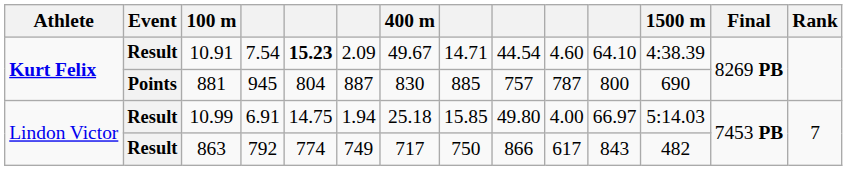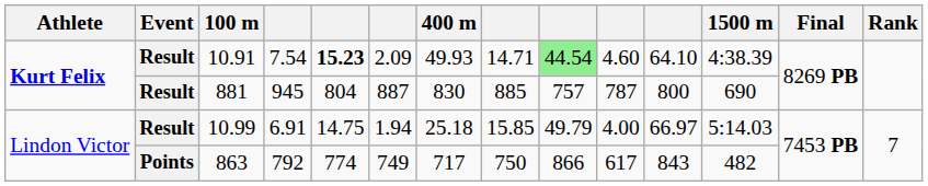10.91 | 400 m: 49.67 -> 49.93
10.91 | column 9: no background -> lightgreen background
881 | Event: Points -> Result
10.99 | column 9: 49.80 -> 49.79
863 | Event: Result -> Points
